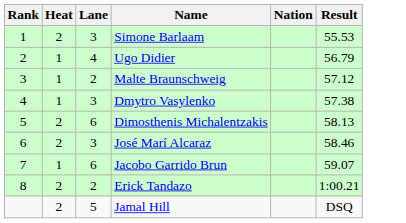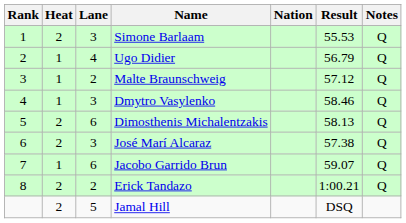+ column: Notes | Q | Q | Q | Q | Q | Q | Q | Q
Dmytro Vasylenko | Result: 57.38 -> 58.46
José Marí Alcaraz | Result: 58.46 -> 57.38
